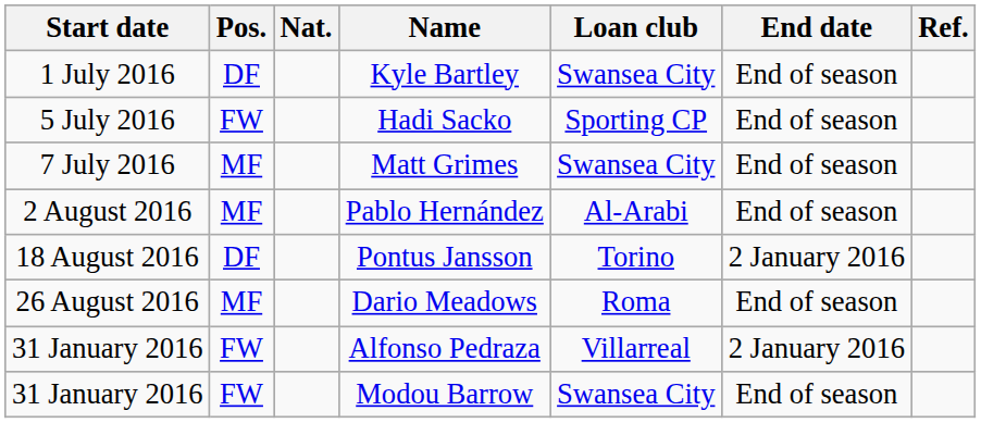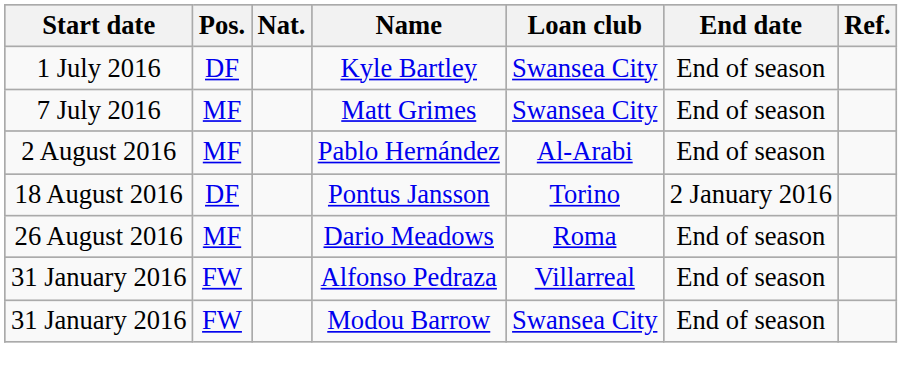- row: 5 July 2016 | FW | Hadi Sacko | Sporting CP | End of season
Alfonso Pedraza | End date: 2 January 2016 -> End of season
